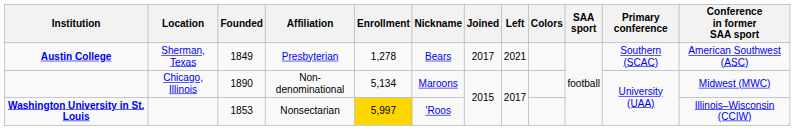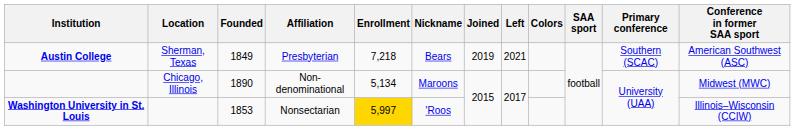Austin College | Enrollment: 1,278 -> 7,218
Austin College | Joined: 2017 -> 2019
